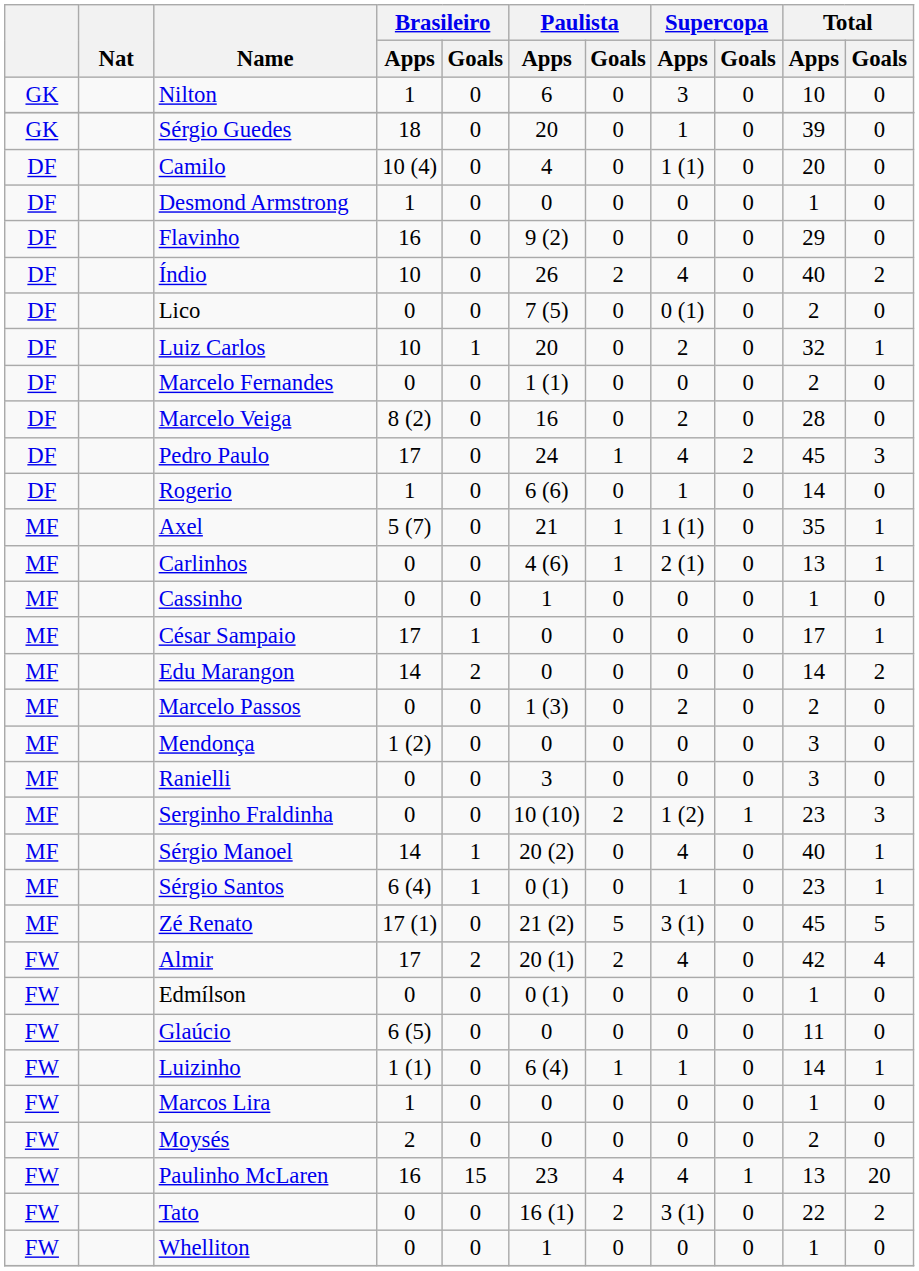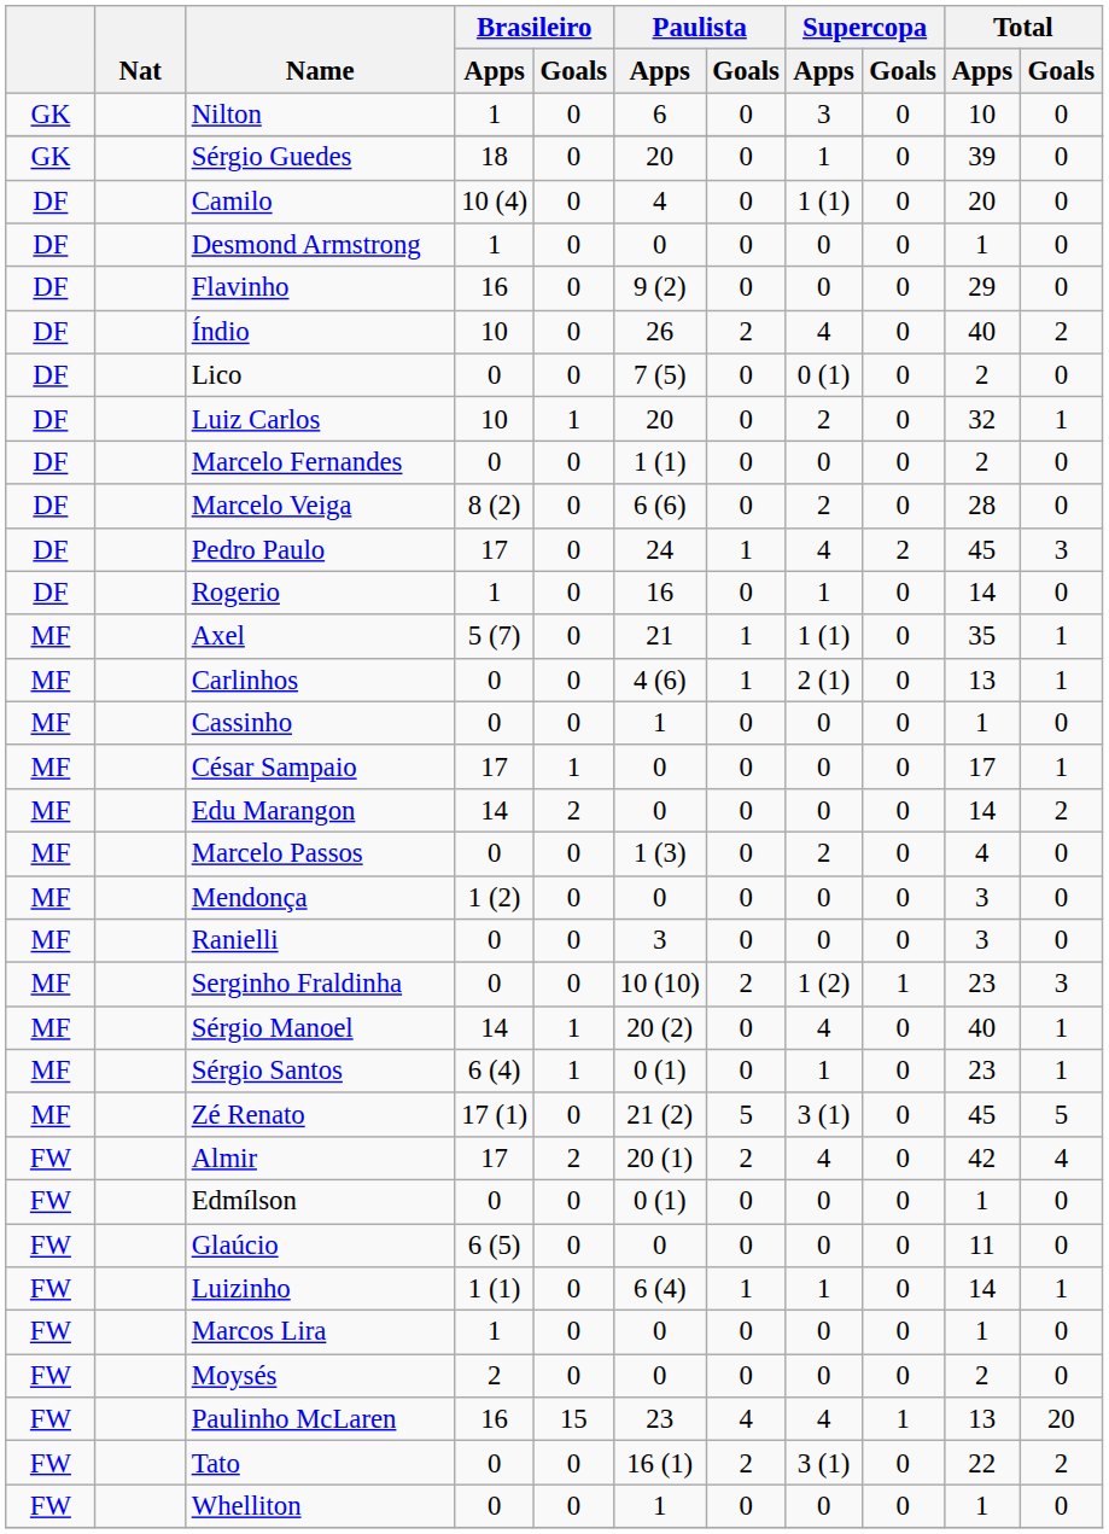Marcelo Veiga | Paulista / Apps: 16 -> 6 (6)
Rogerio | Paulista / Apps: 6 (6) -> 16
Marcelo Passos | Total / Apps: 2 -> 4
